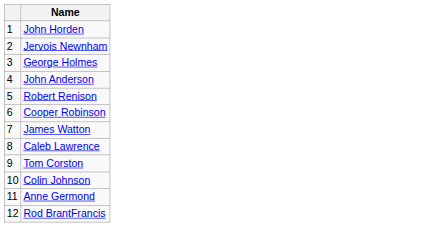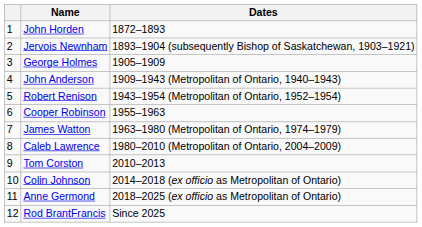+ column: Dates | 1872–1893 | 1893–1904 (subsequently Bishop of Saskatchewan, 1903–1921) | 1905–1909 | 1909–1943 (Metropolitan of Ontario, 1940–1943) | 1943–1954 (Metropolitan of Ontario, 1952–1954) | 1955–1963 | 1963–1980 (Metropolitan of Ontario, 1974–1979) | 1980–2010 (Metropolitan of Ontario, 2004–2009) | 2010–2013 | 2014–2018 (ex officio as Metropolitan of Ontario) | 2018–2025 (ex officio as Metropolitan of Ontario) | Since 2025
